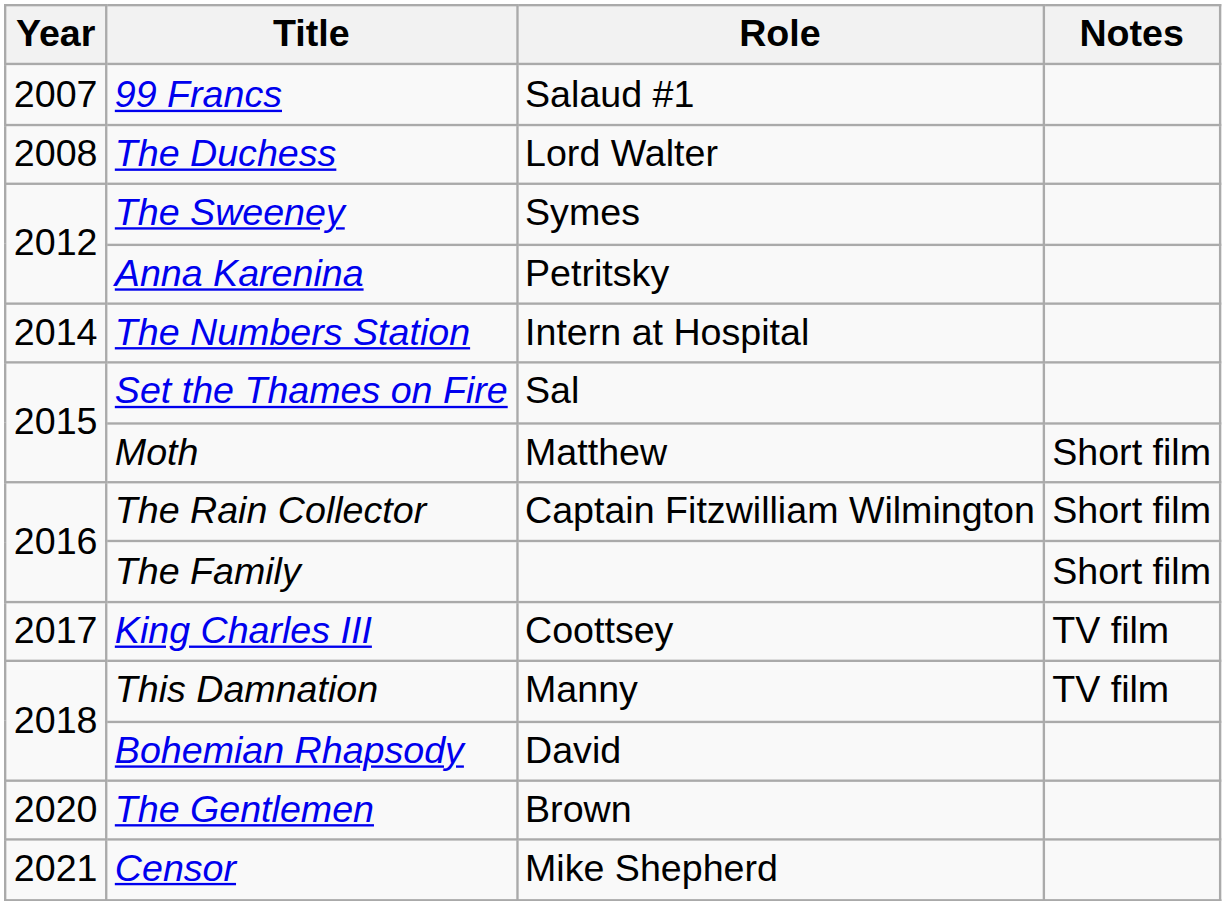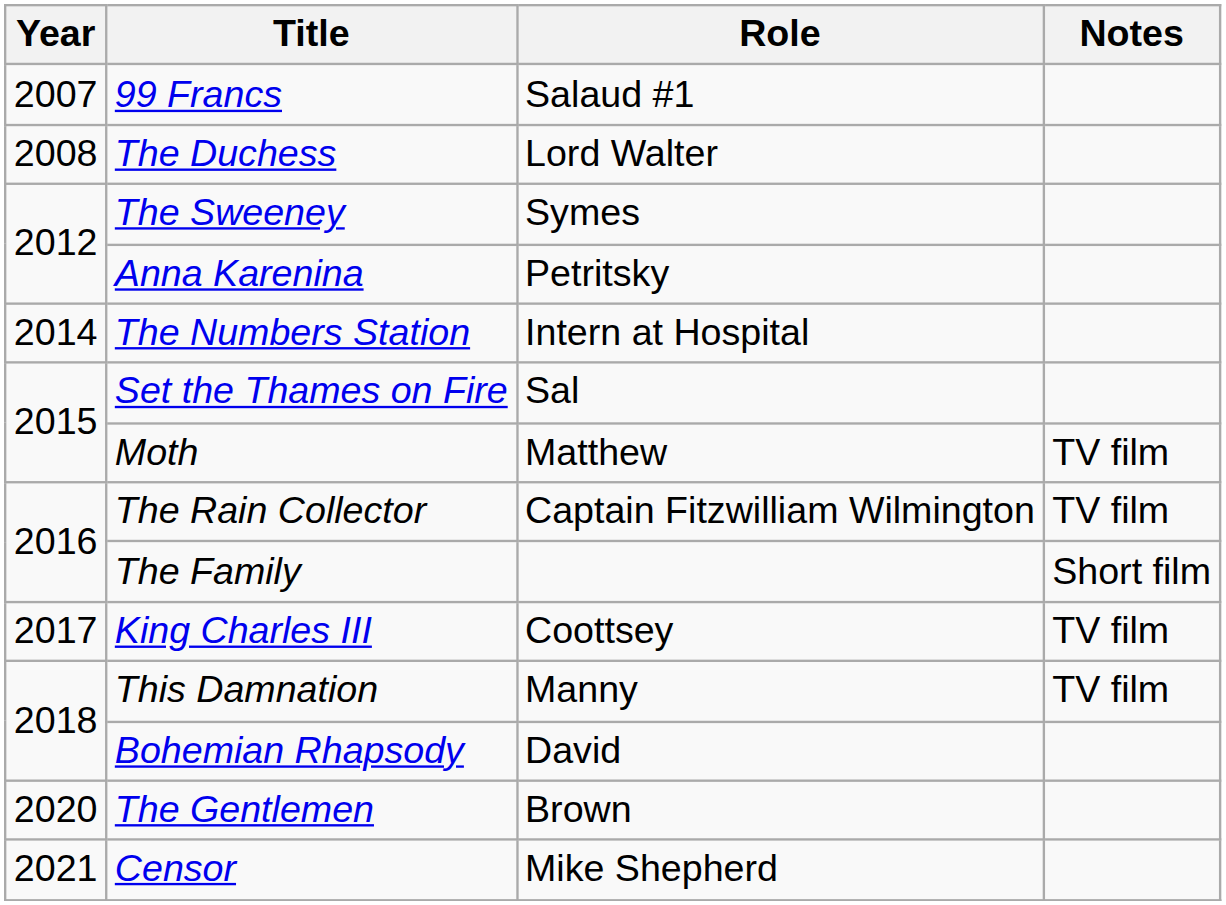Moth | Notes: Short film -> TV film
The Rain Collector | Notes: Short film -> TV film
